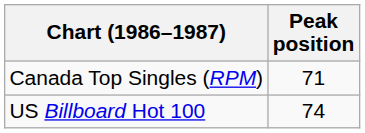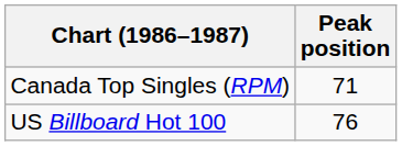US Billboard Hot 100 | Peak position: 74 -> 76
